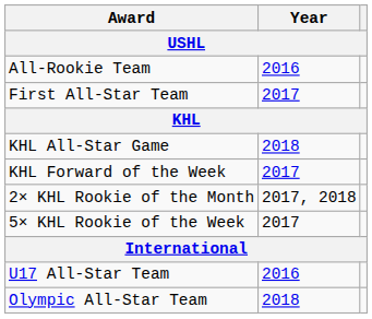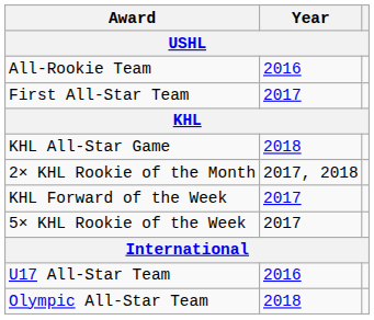rows swapped: KHL Forward of the Week <-> 2× KHL Rookie of the Month
